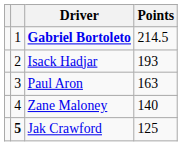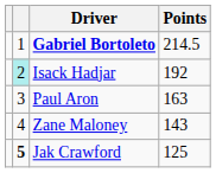Isack Hadjar | column 2: no background -> paleturquoise background
Isack Hadjar | Points: 193 -> 192
Zane Maloney | Points: 140 -> 143
